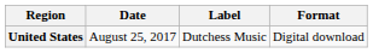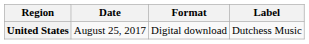columns swapped: Format <-> Label
